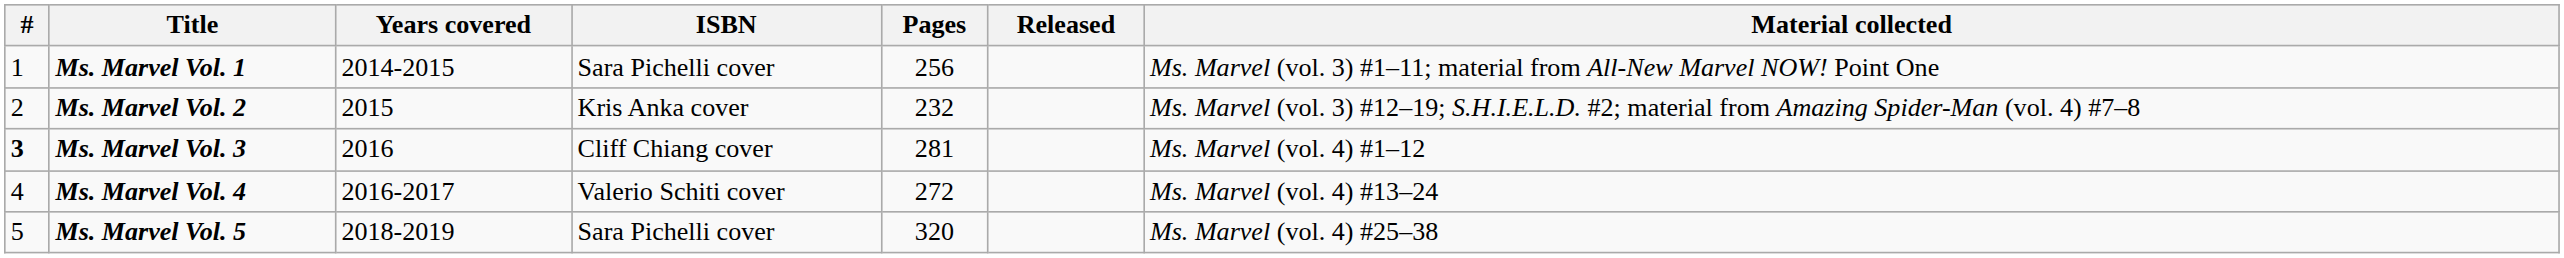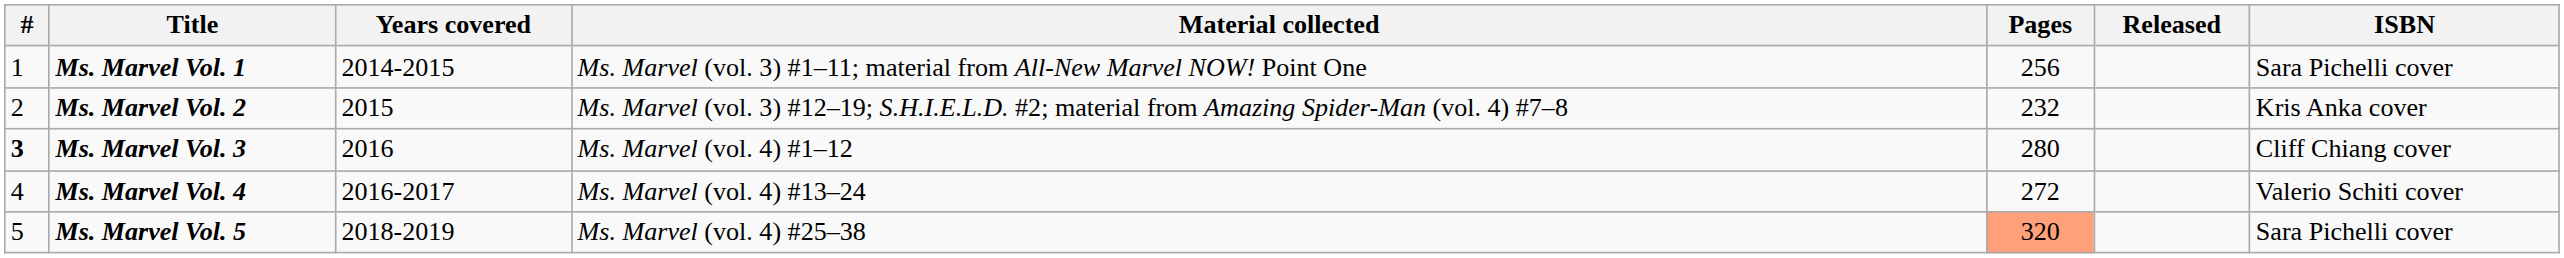columns swapped: Material collected <-> ISBN
Ms. Marvel Vol. 3 | Pages: 281 -> 280
Ms. Marvel Vol. 5 | Pages: no background -> lightsalmon background
